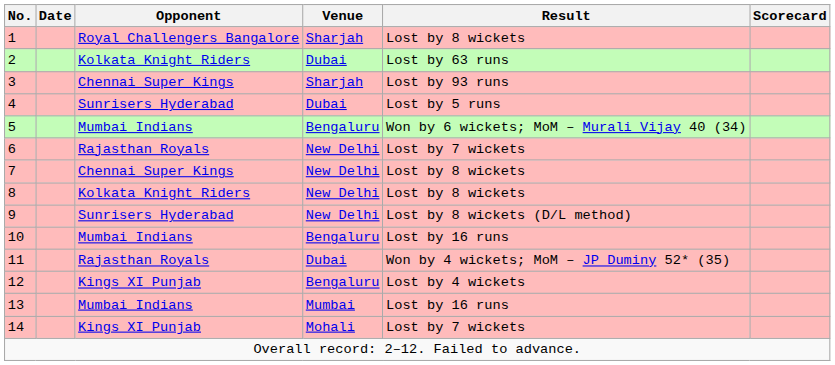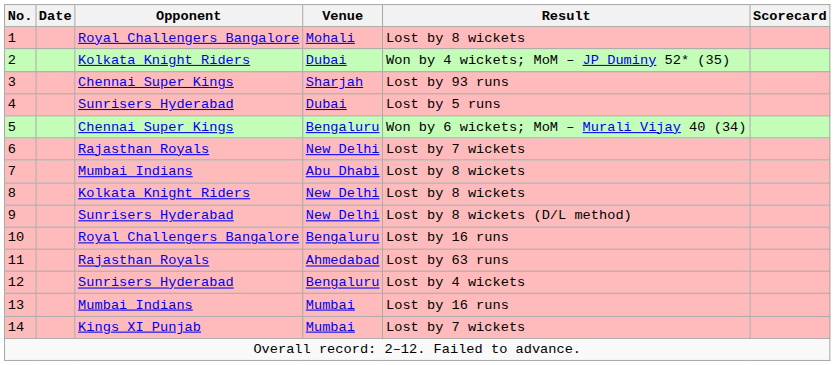1 | Venue: Sharjah -> Mohali
2 | Result: Lost by 63 runs -> Won by 4 wickets; MoM – JP Duminy 52* (35)
5 | Opponent: Mumbai Indians -> Chennai Super Kings
7 | Opponent: Chennai Super Kings -> Mumbai Indians
7 | Venue: New Delhi -> Abu Dhabi
10 | Opponent: Mumbai Indians -> Royal Challengers Bangalore
11 | Venue: Dubai -> Ahmedabad
11 | Result: Won by 4 wickets; MoM – JP Duminy 52* (35) -> Lost by 63 runs
12 | Opponent: Kings XI Punjab -> Sunrisers Hyderabad
14 | Venue: Mohali -> Mumbai
